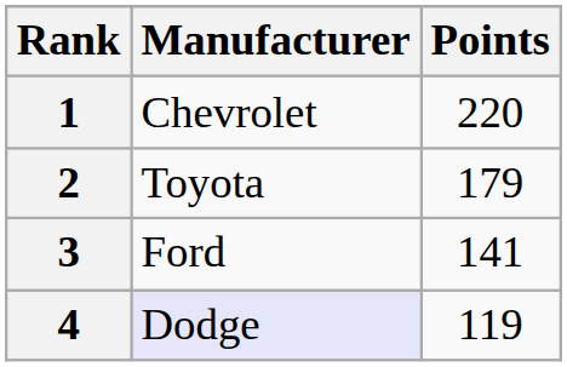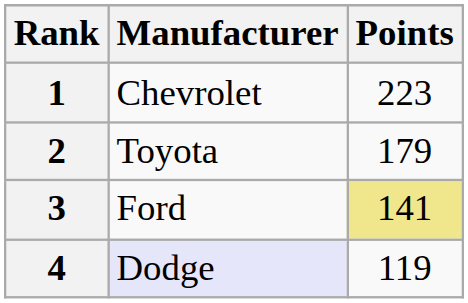1 | Points: 220 -> 223
3 | Points: no background -> khaki background
